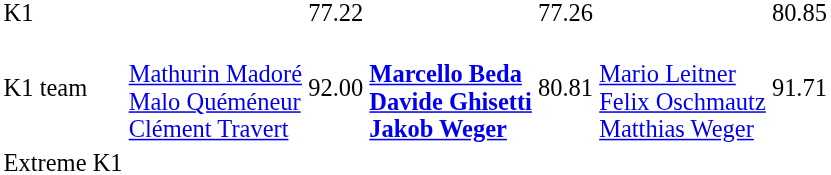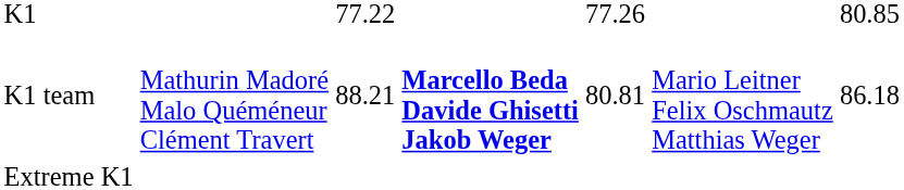K1 team | column 3: 92.00 -> 88.21
K1 team | column 7: 91.71 -> 86.18
